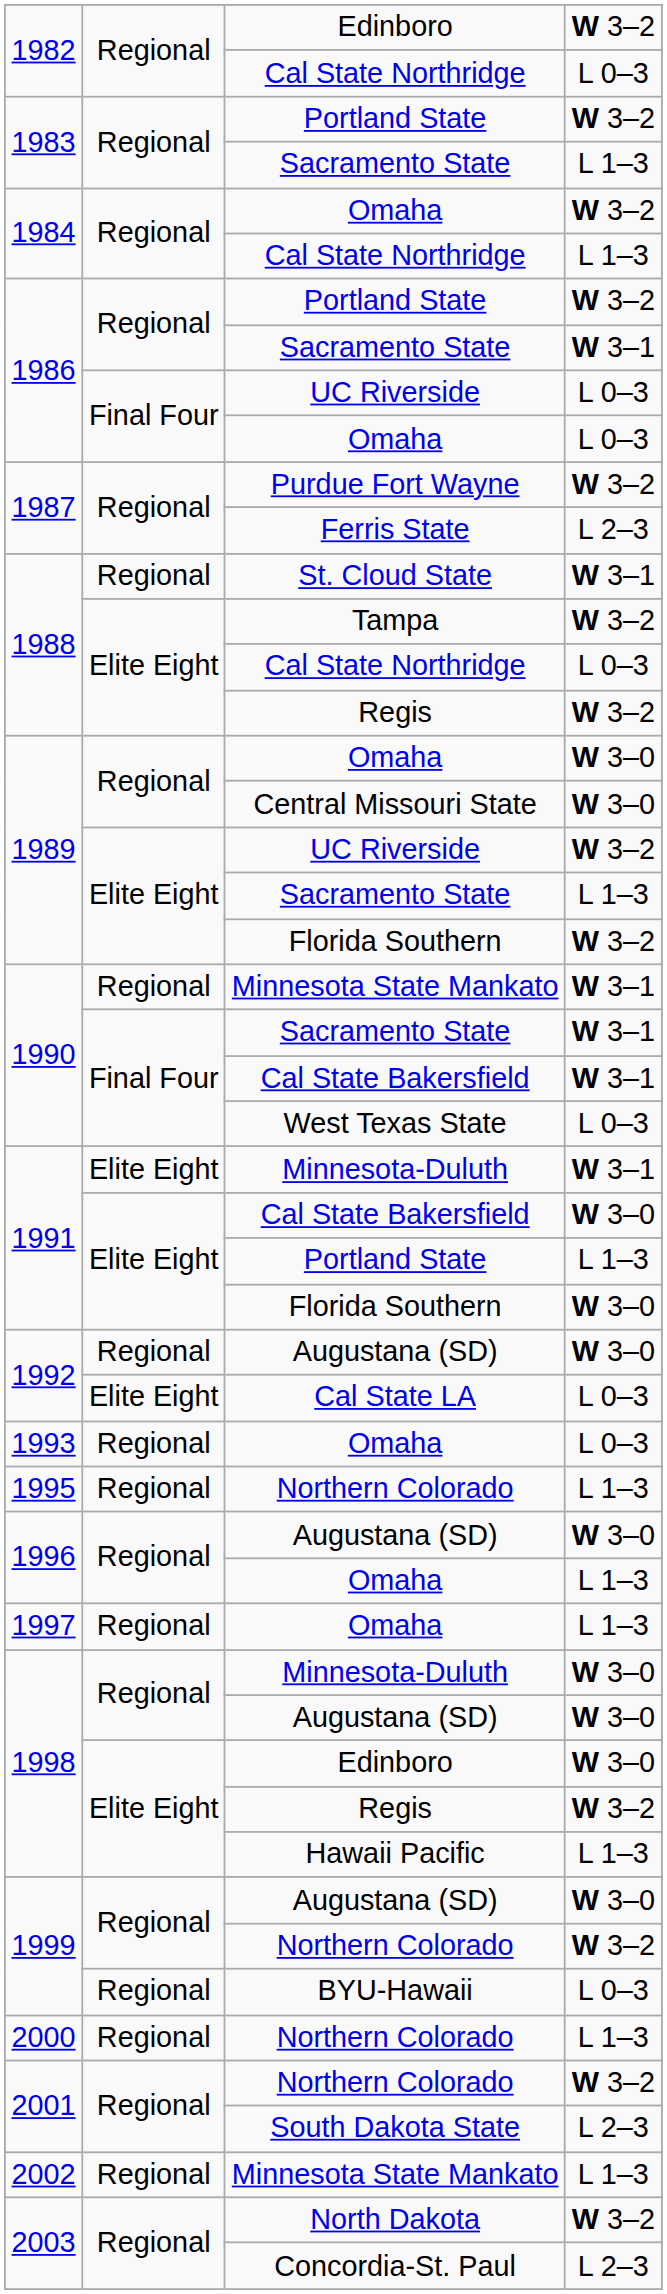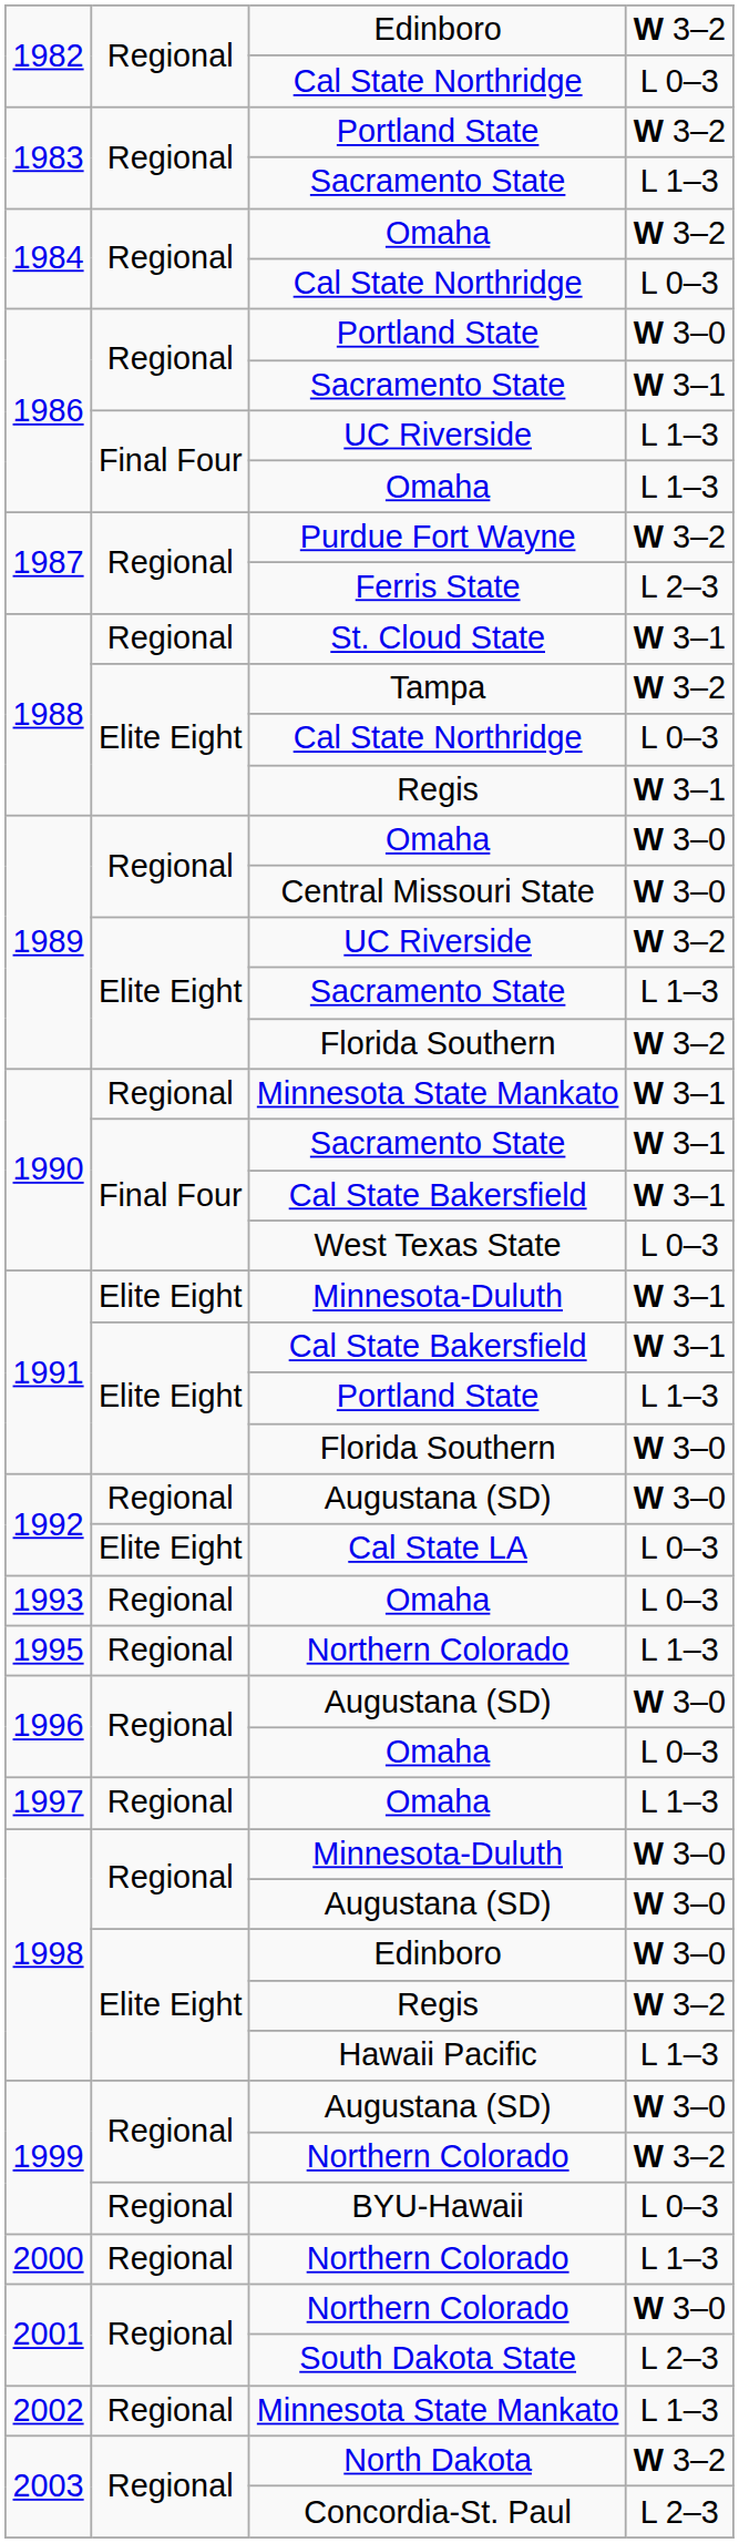1984 / Cal State Northridge | column 4: L 1–3 -> L 0–3
1986 / Portland State | column 4: W 3–2 -> W 3–0
1986 / UC Riverside | column 4: L 0–3 -> L 1–3
1986 / Omaha | column 4: L 0–3 -> L 1–3
1988 / Regis | column 4: W 3–2 -> W 3–1
1991 / Cal State Bakersfield | column 4: W 3–0 -> W 3–1
1996 / Omaha | column 4: L 1–3 -> L 0–3
2001 / Northern Colorado | column 4: W 3–2 -> W 3–0
